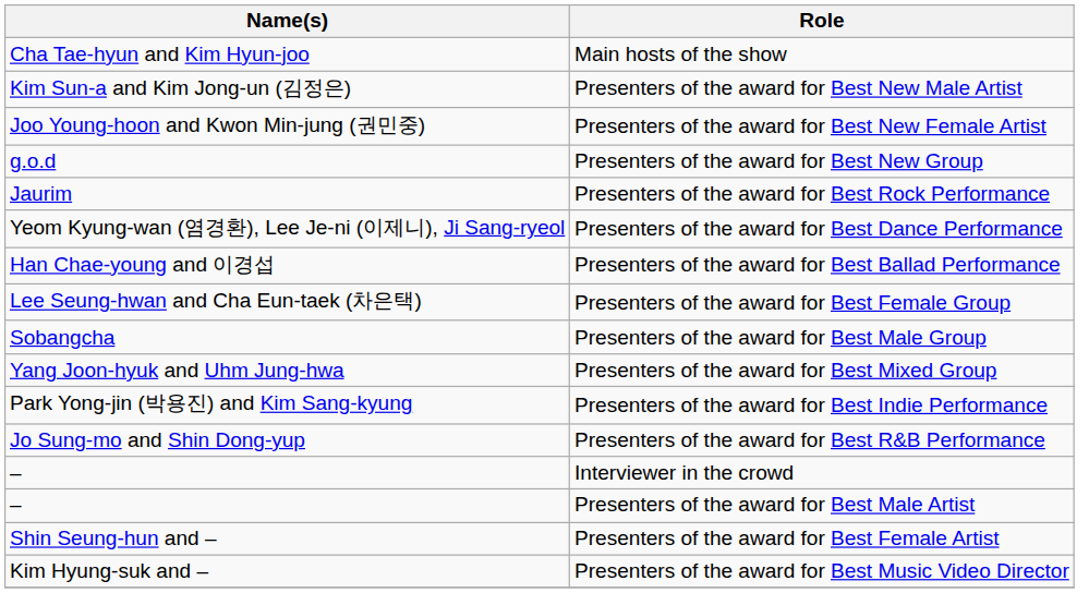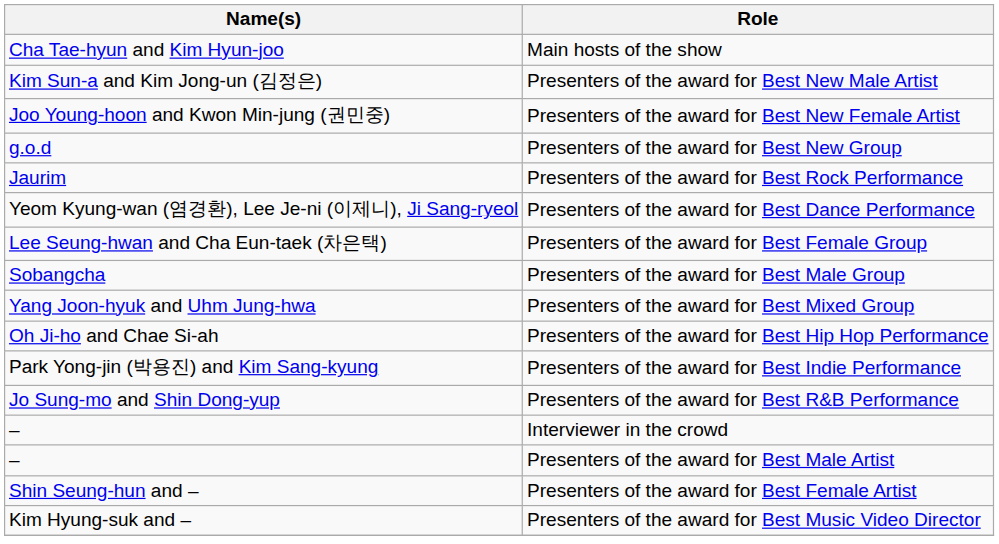- row: Han Chae-young and 이경섭 | Presenters of the award for Best Ballad Performance
+ row: Oh Ji-ho and Chae Si-ah | Presenters of the award for Best Hip Hop Performance
